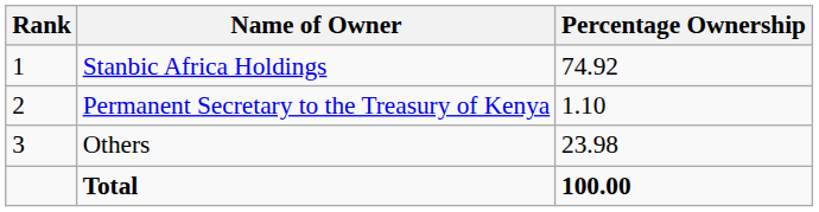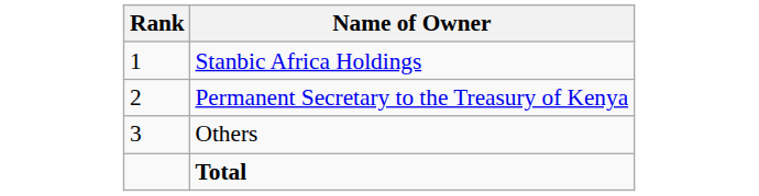- column: Percentage Ownership | 74.92 | 1.10 | 23.98 | 100.00
